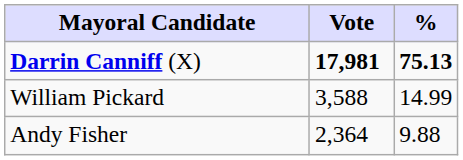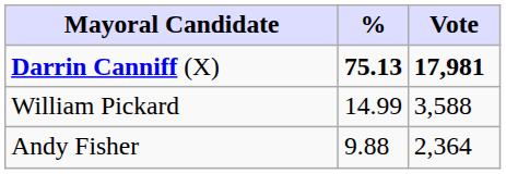columns swapped: Vote <-> %
